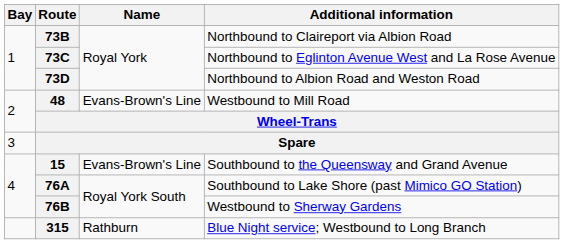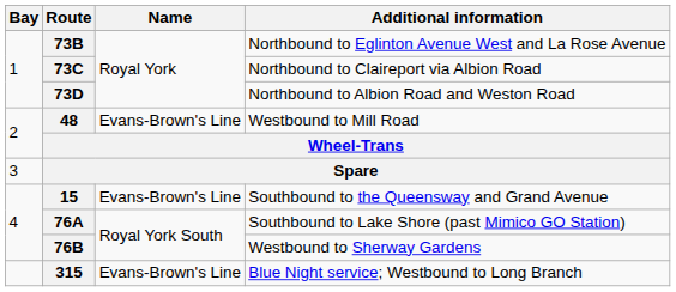73B | Additional information: Northbound to Claireport via Albion Road -> Northbound to Eglinton Avenue West and La Rose Avenue
73C | Additional information: Northbound to Eglinton Avenue West and La Rose Avenue -> Northbound to Claireport via Albion Road
315 | Name: Rathburn -> Evans-Brown's Line
